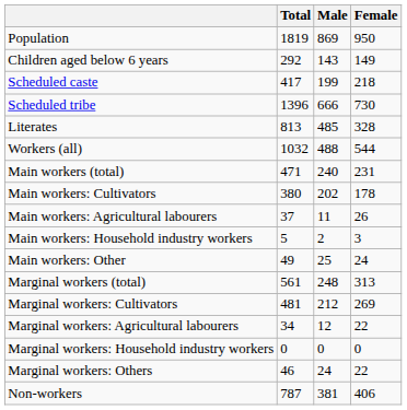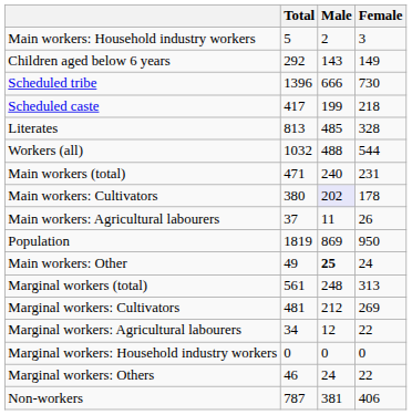rows swapped: Population <-> Main workers: Household industry workers
rows swapped: Scheduled caste <-> Scheduled tribe
Main workers: Cultivators | Male: no background -> lavender background
Main workers: Other | Male: normal -> bold
